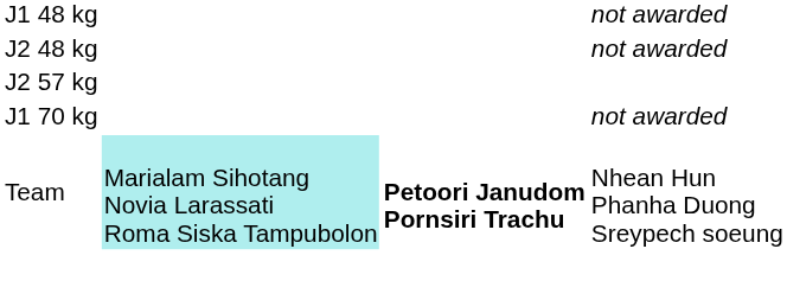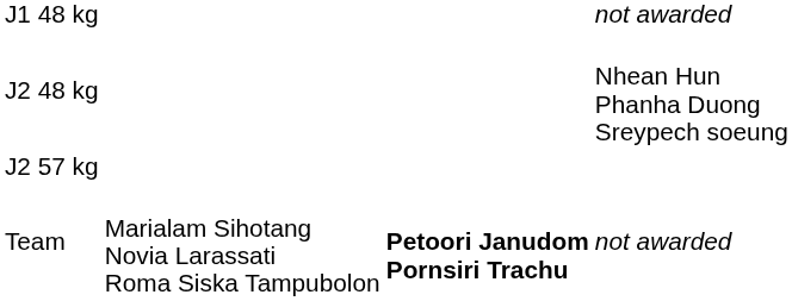J2 48 kg | column 4: not awarded -> Nhean Hun Phanha Duong Sreypech soeung
- row: J1 70 kg | not awarded
Team | column 2: paleturquoise background -> no background
Team | column 4: Nhean Hun Phanha Duong Sreypech soeung -> not awarded
